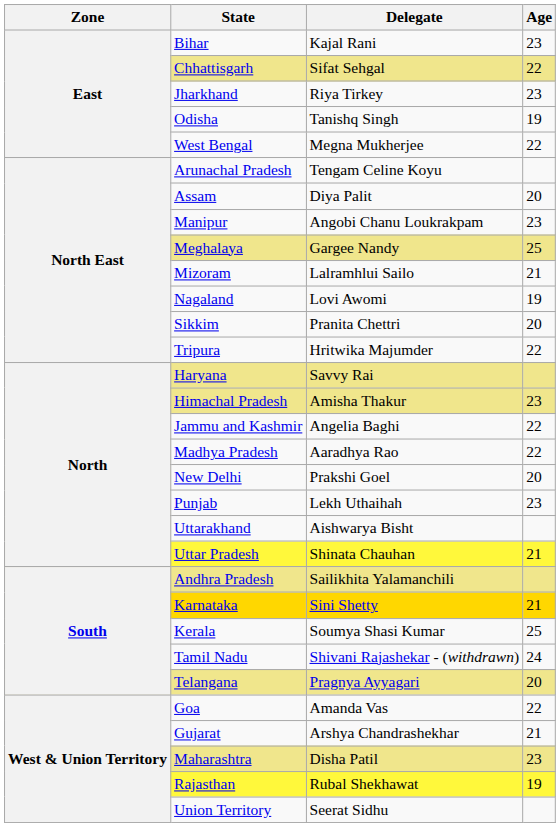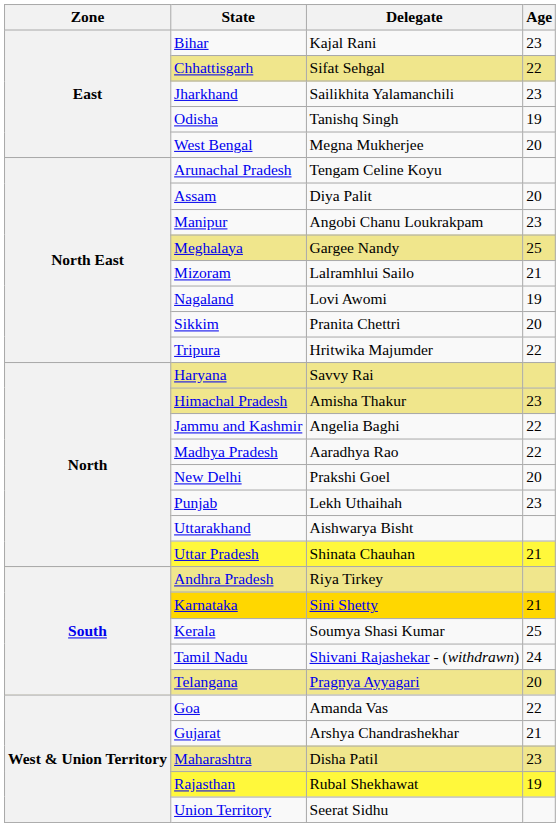Jharkhand | Delegate: Riya Tirkey -> Sailikhita Yalamanchili
West Bengal | Age: 22 -> 20
Andhra Pradesh | Delegate: Sailikhita Yalamanchili -> Riya Tirkey
